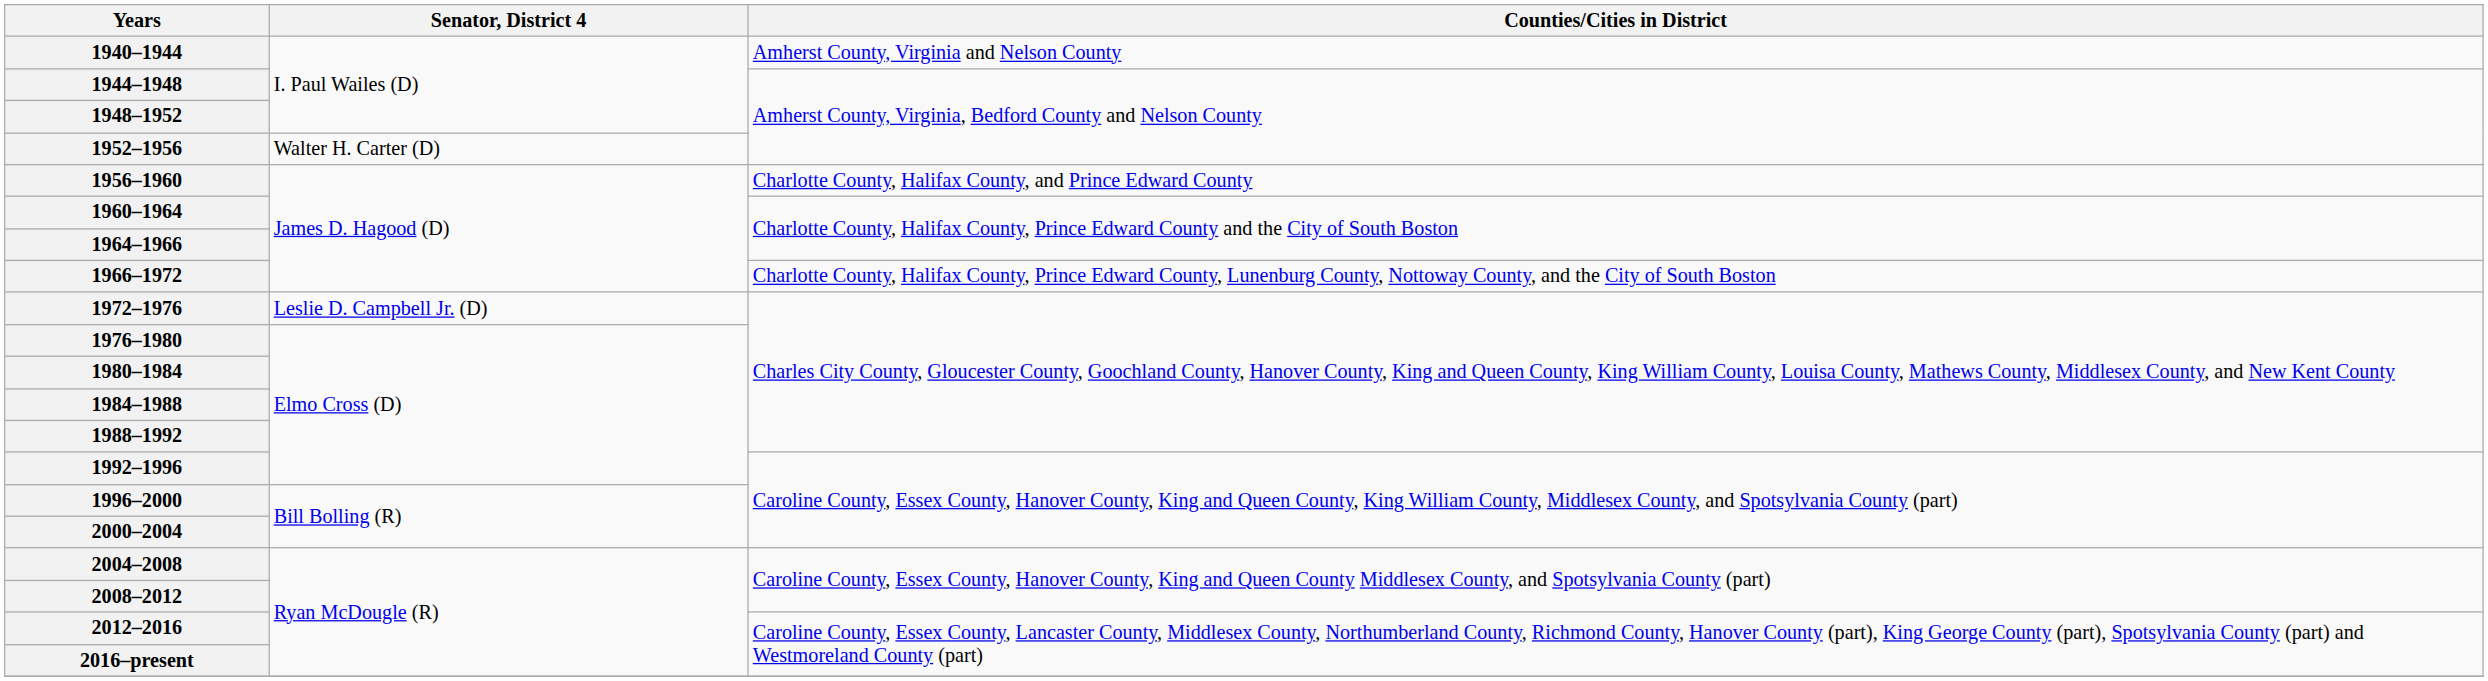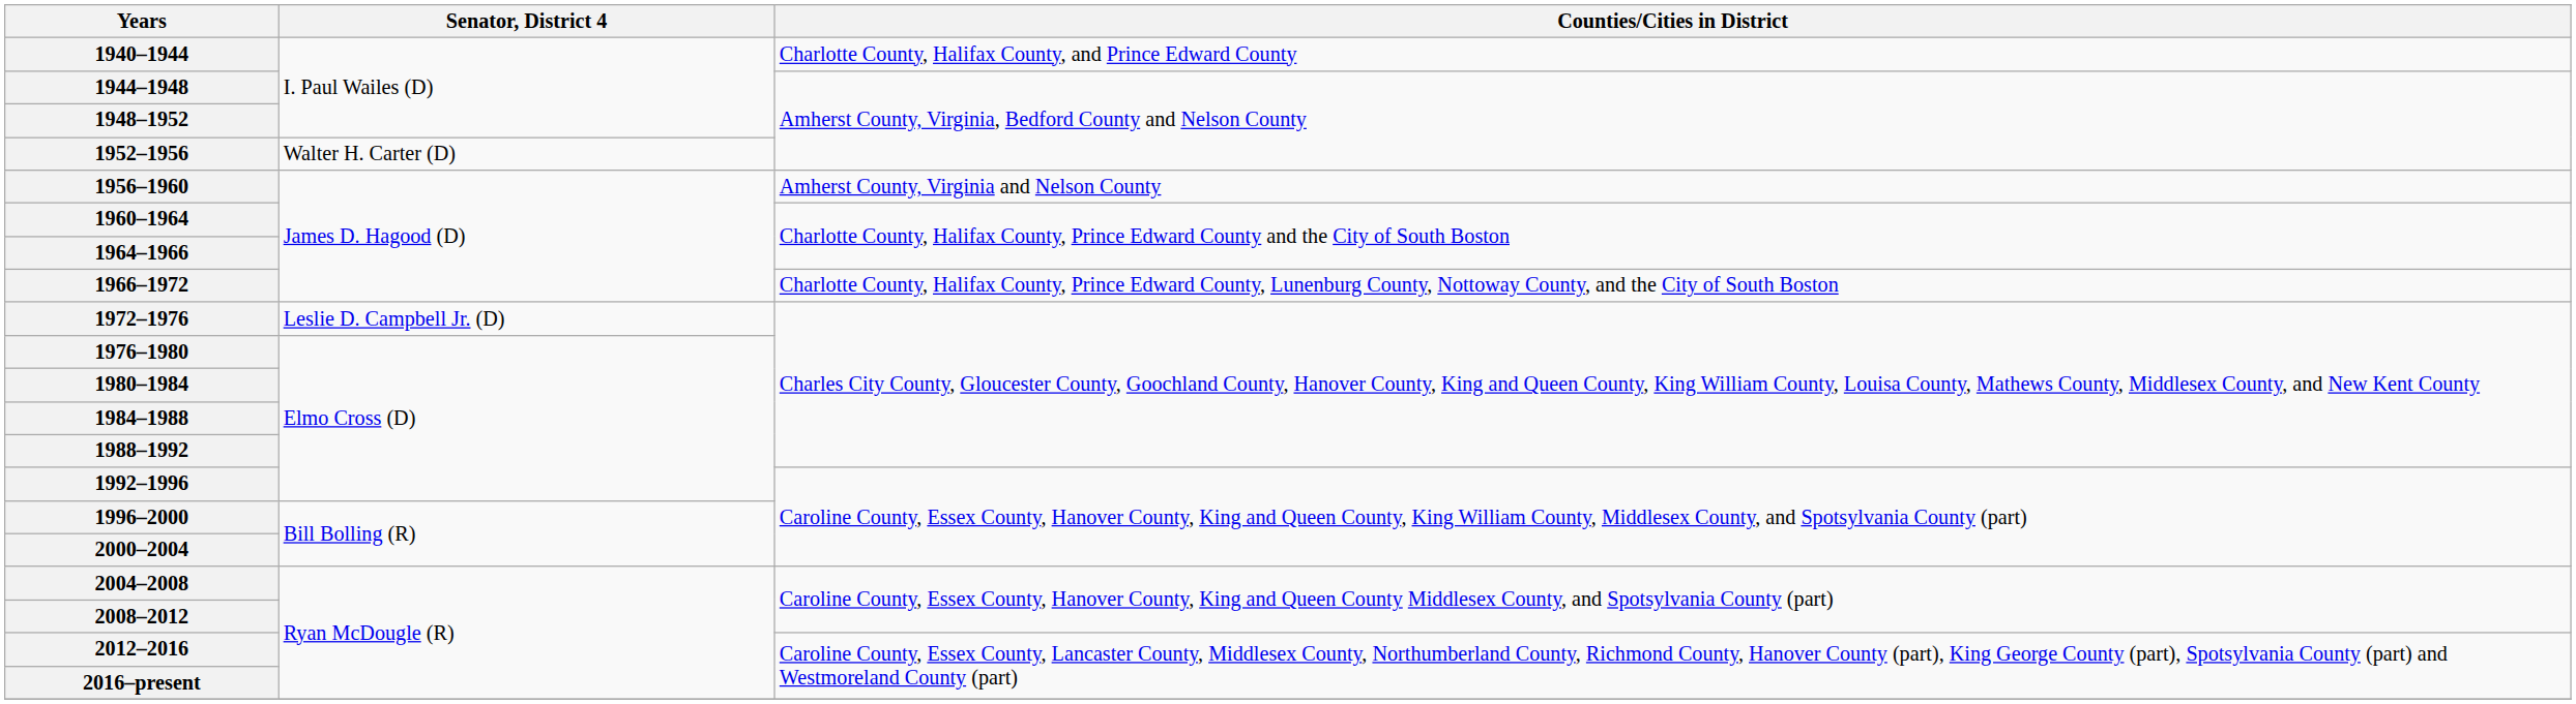1940–1944 | Counties/Cities in District: Amherst County, Virginia and Nelson County -> Charlotte County, Halifax County, and Prince Edward County
1956–1960 | Counties/Cities in District: Charlotte County, Halifax County, and Prince Edward County -> Amherst County, Virginia and Nelson County
